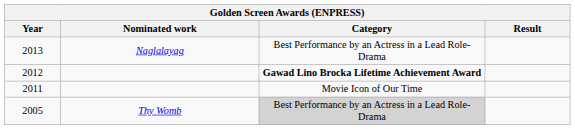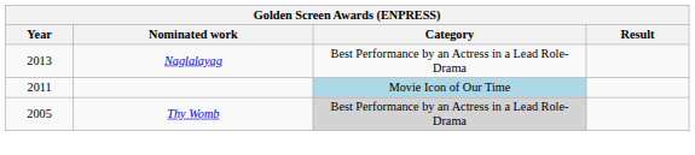- row: 2012 | Gawad Lino Brocka Lifetime Achievement Award
2011 | Category: no background -> lightblue background
